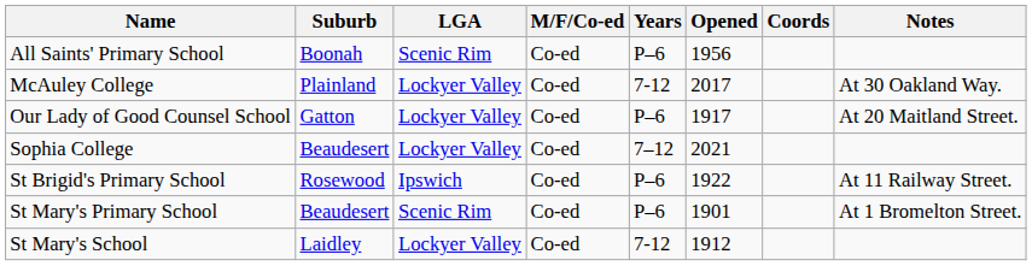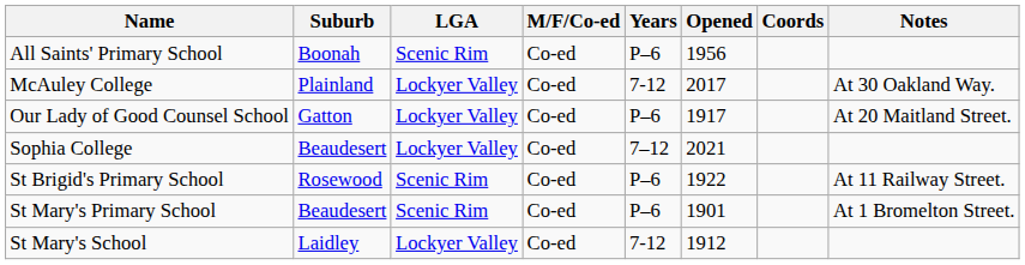St Brigid's Primary School | LGA: Ipswich -> Scenic Rim
